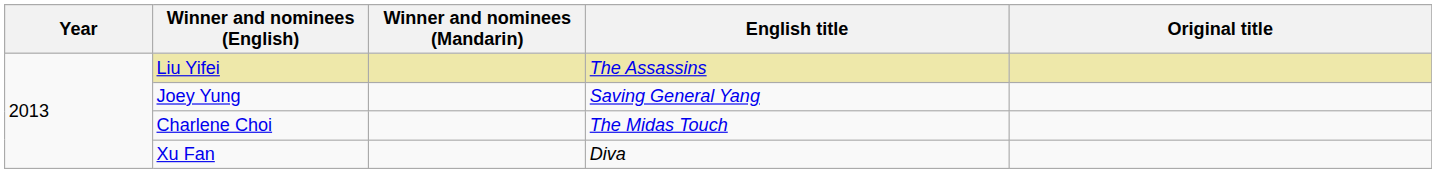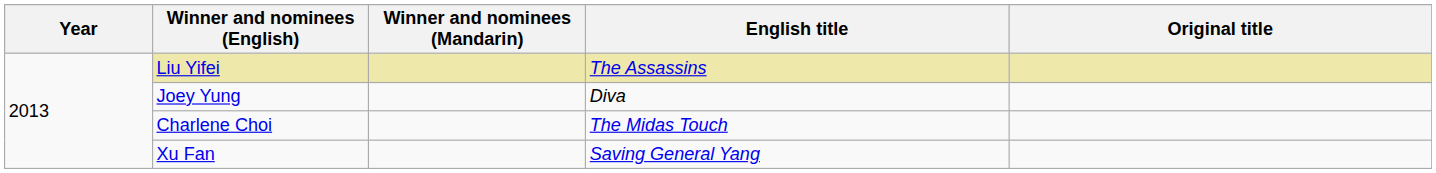Joey Yung | English title: Saving General Yang -> Diva
Xu Fan | English title: Diva -> Saving General Yang
